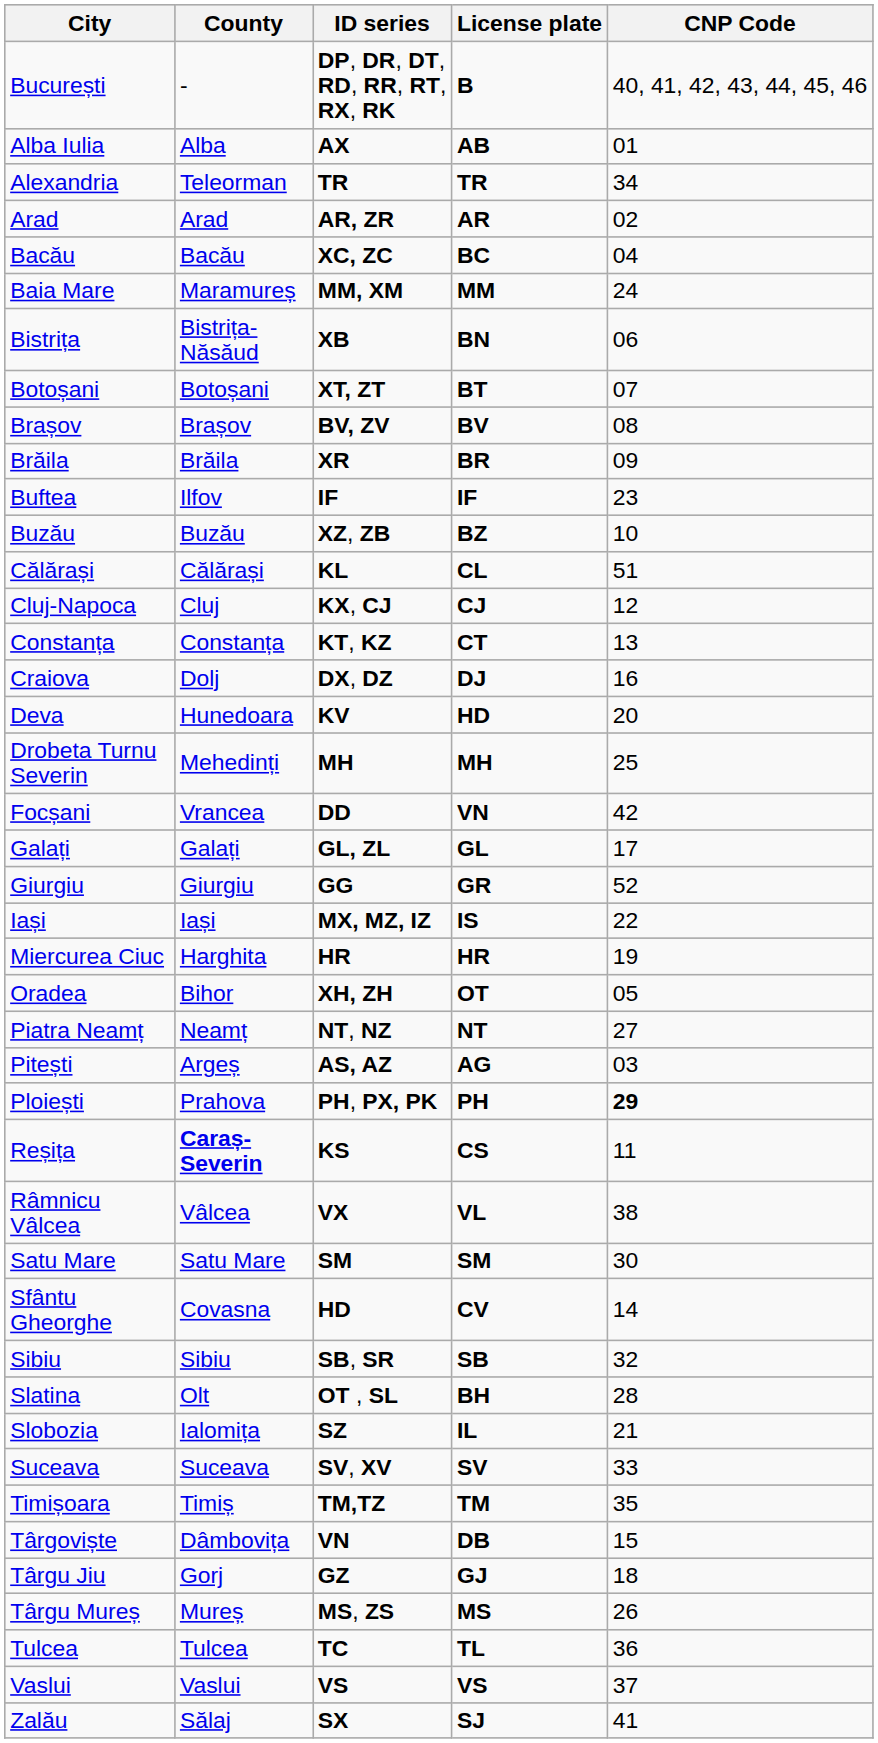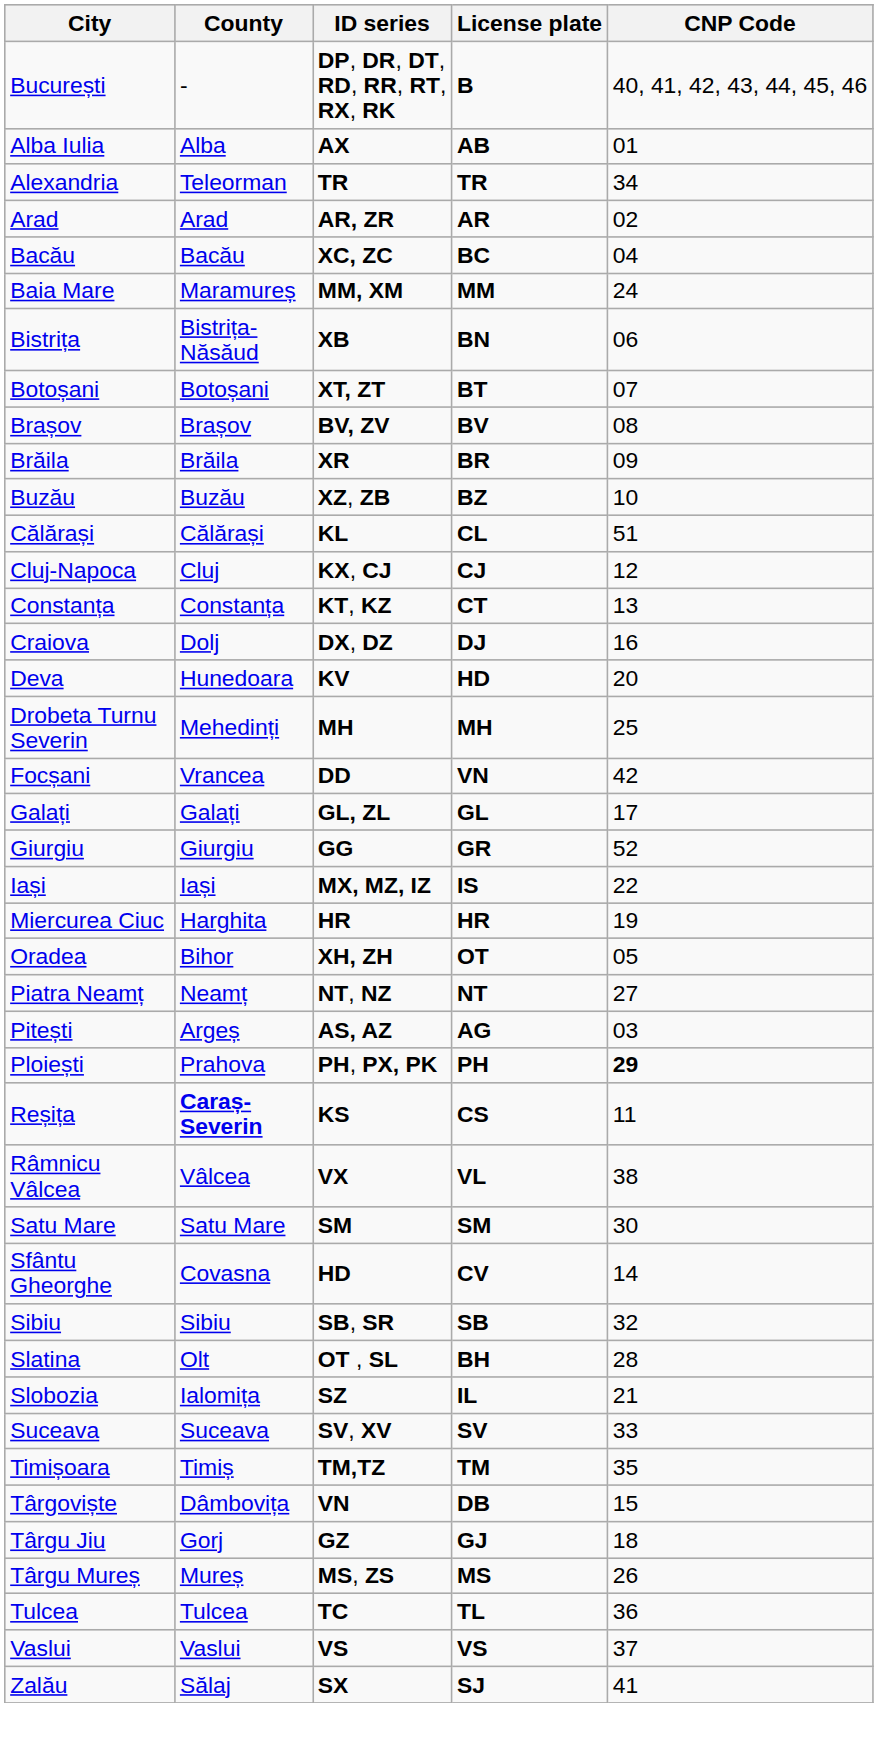- row: Buftea | Ilfov | IF | IF | 23
